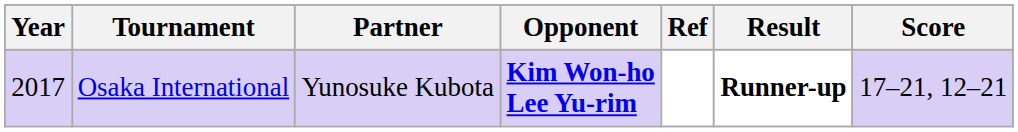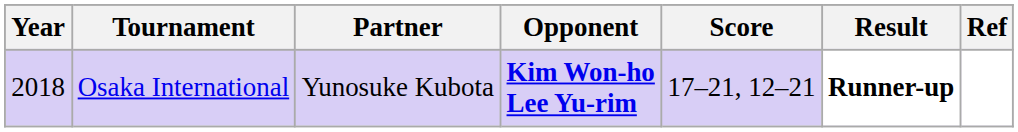columns swapped: Score <-> Ref
Osaka International | Year: 2017 -> 2018
